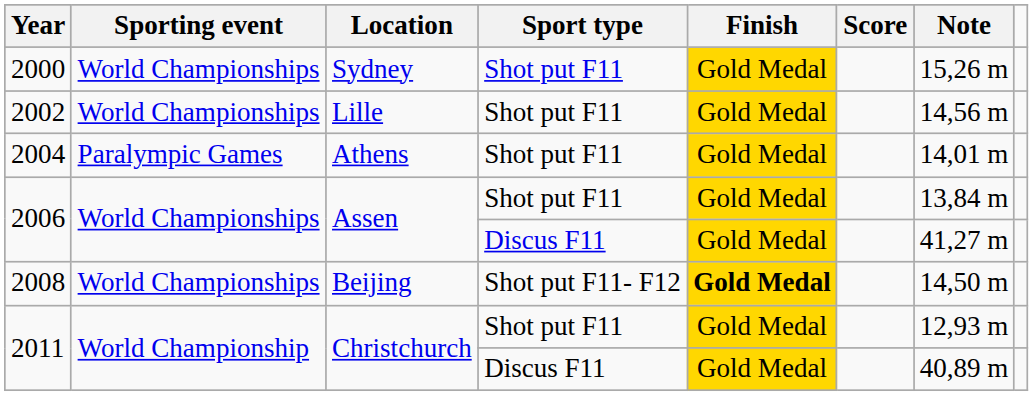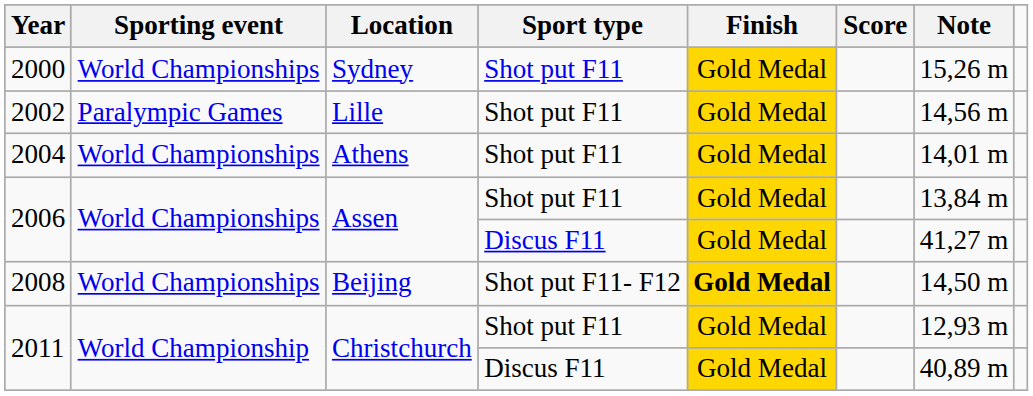2002 | Sporting event: World Championships -> Paralympic Games
2004 | Sporting event: Paralympic Games -> World Championships
